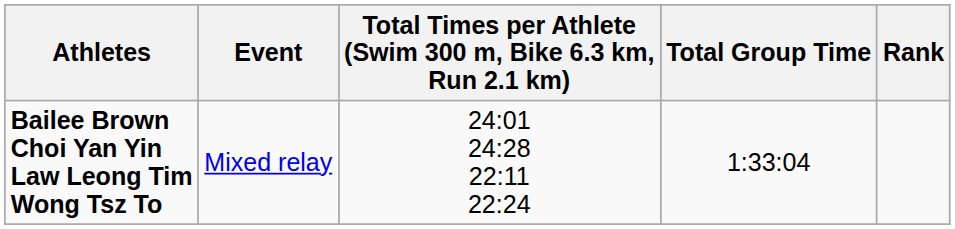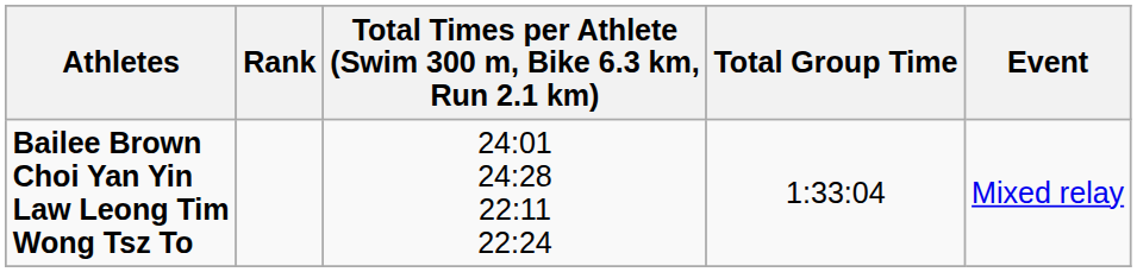columns swapped: Event <-> Rank
